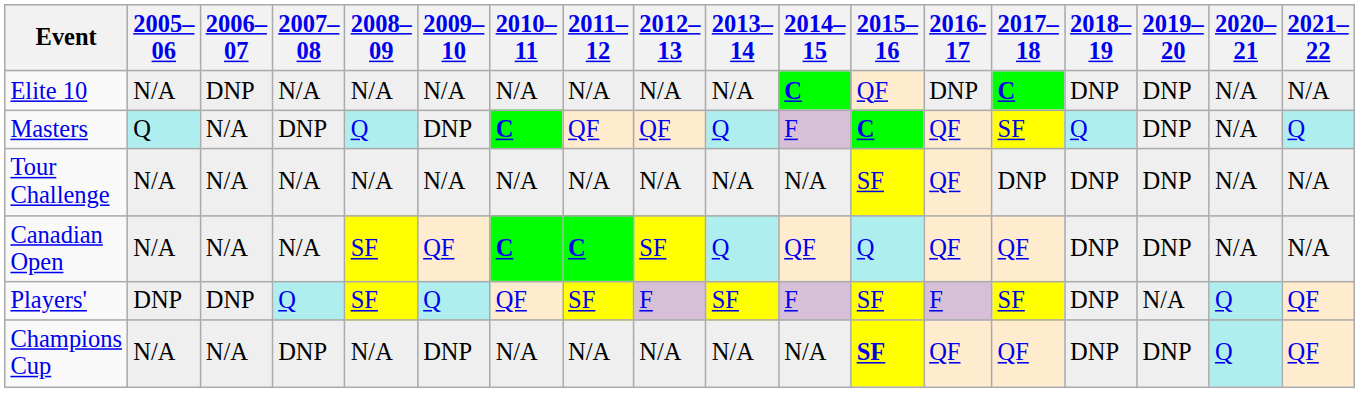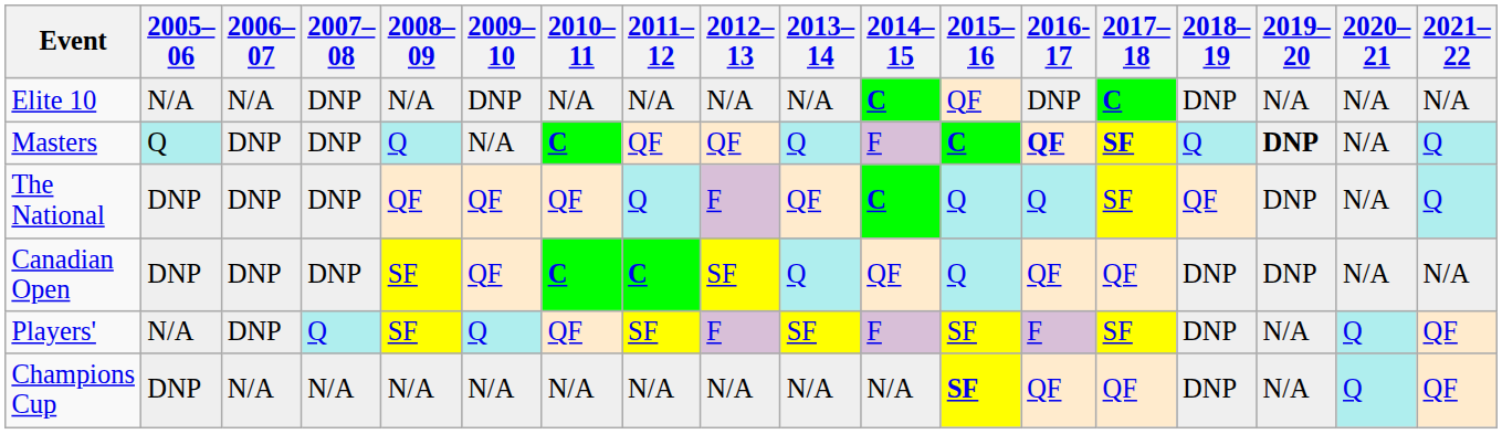Elite 10 | 2006–07: DNP -> N/A
Elite 10 | 2007–08: N/A -> DNP
Elite 10 | 2009–10: N/A -> DNP
Elite 10 | 2019–20: DNP -> N/A
Masters | 2006–07: N/A -> DNP
Masters | 2009–10: DNP -> N/A
Masters | 2016-17: normal -> bold
Masters | 2017–18: normal -> bold
Masters | 2019–20: normal -> bold
- row: Tour Challenge | N/A | N/A | N/A | N/A | N/A | N/A | N/A | N/A | N/A | N/A | SF | QF | DNP | DNP | DNP | N/A | N/A
+ row: The National | DNP | DNP | DNP | QF | QF | QF | Q | F | QF | C | Q | Q | SF | QF | DNP | N/A | Q
Canadian Open | 2005–06: N/A -> DNP
Canadian Open | 2006–07: N/A -> DNP
Canadian Open | 2007–08: N/A -> DNP
Players' | 2005–06: DNP -> N/A
Champions Cup | 2005–06: N/A -> DNP
Champions Cup | 2007–08: DNP -> N/A
Champions Cup | 2009–10: DNP -> N/A
Champions Cup | 2019–20: DNP -> N/A
